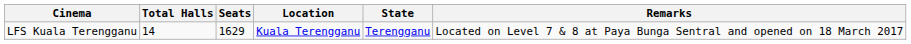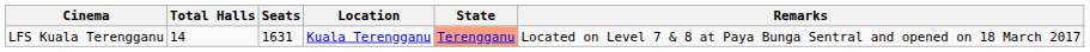LFS Kuala Terengganu | Seats: 1629 -> 1631
LFS Kuala Terengganu | State: no background -> lightsalmon background
